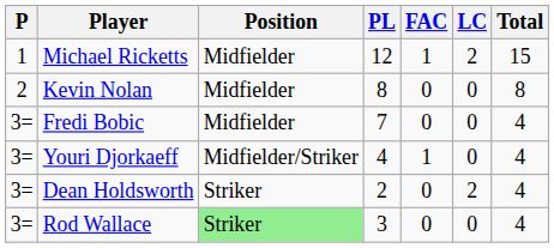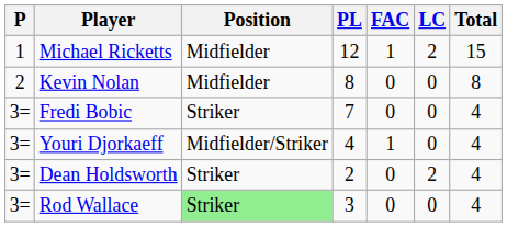Fredi Bobic | Position: Midfielder -> Striker
